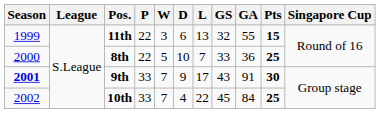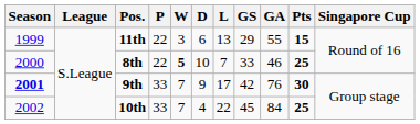11th | GS: 32 -> 29
8th | W: normal -> bold
8th | GA: 36 -> 46
9th | GS: 43 -> 42
9th | GA: 91 -> 76
